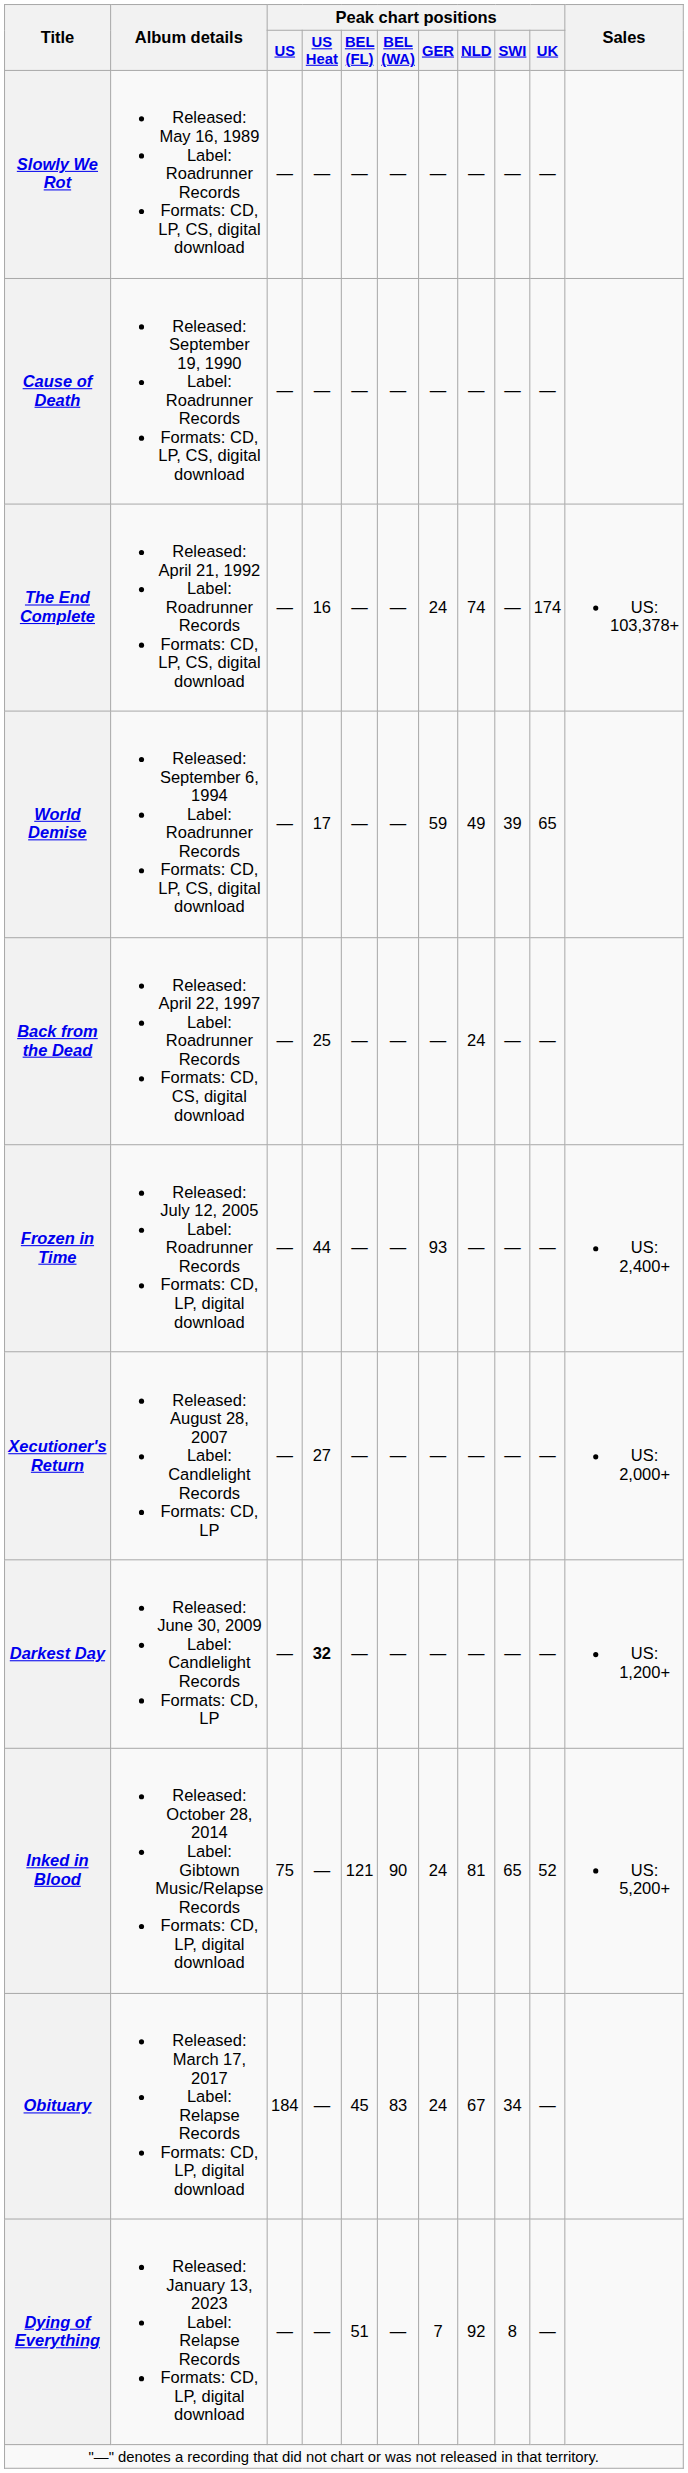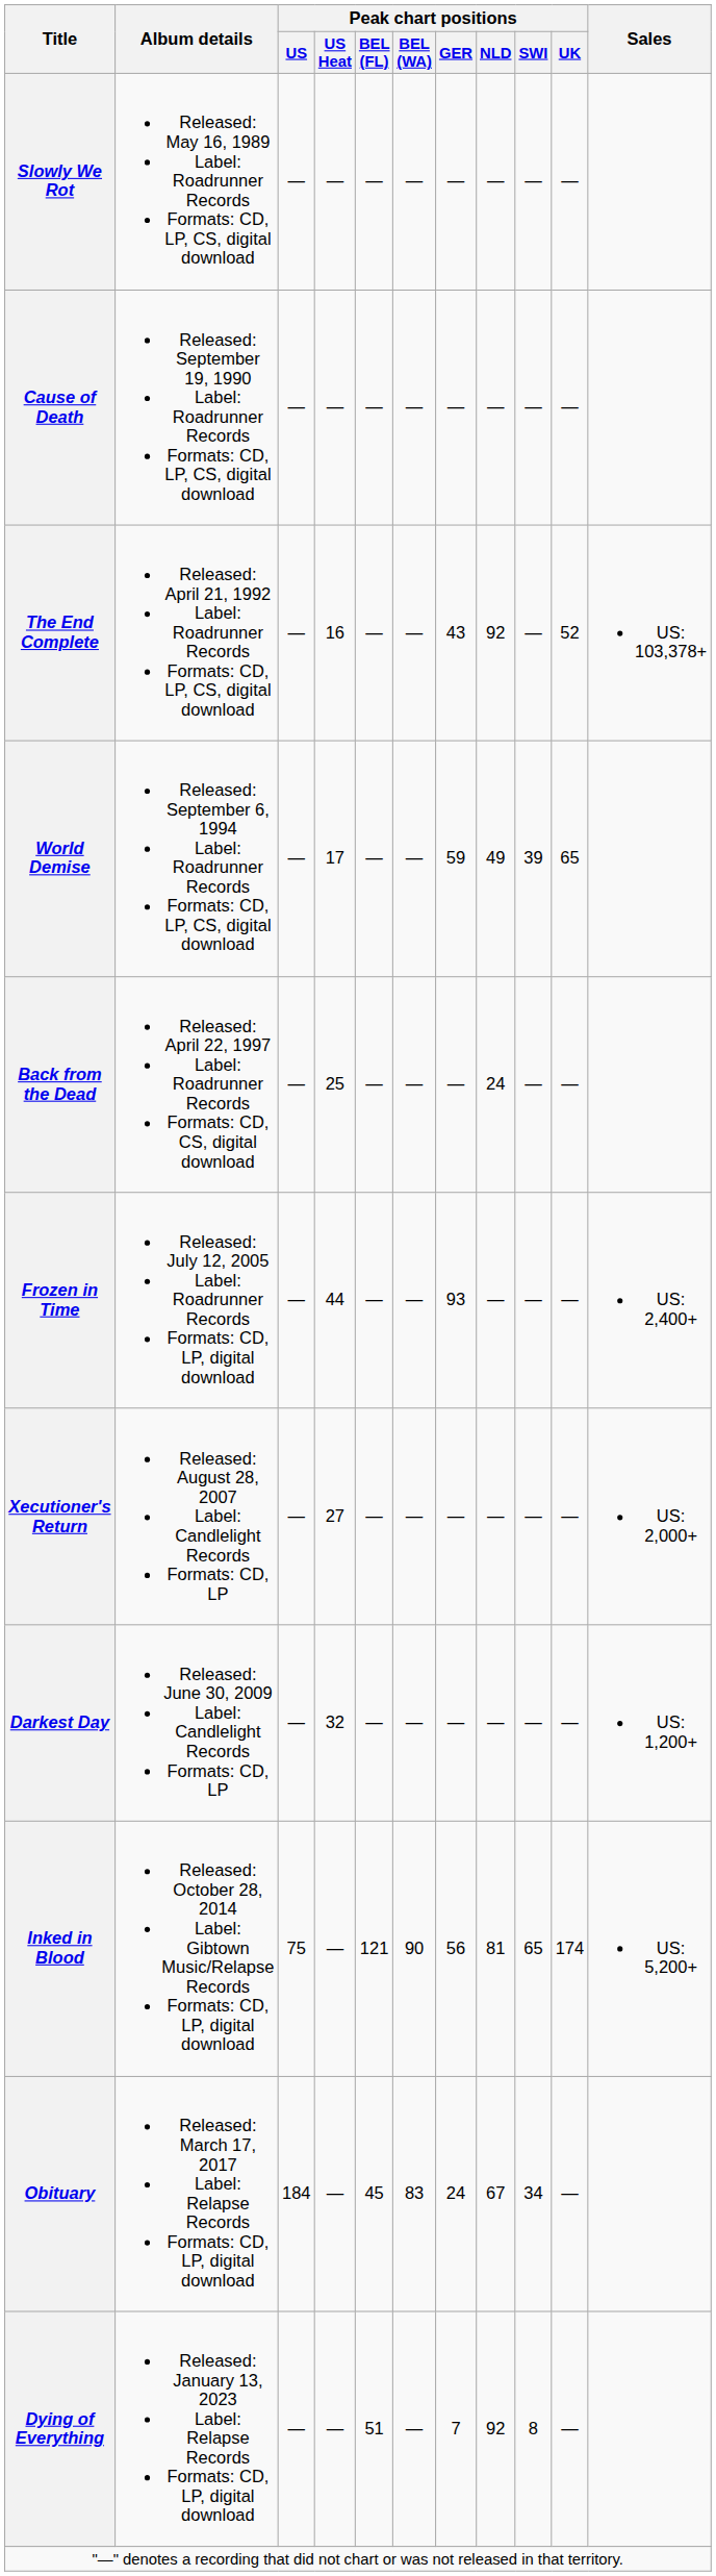The End Complete | Peak chart positions / GER: 24 -> 43
The End Complete | Peak chart positions / NLD: 74 -> 92
The End Complete | Peak chart positions / UK: 174 -> 52
Darkest Day | Peak chart positions / US Heat: bold -> normal
Inked in Blood | Peak chart positions / GER: 24 -> 56
Inked in Blood | Peak chart positions / UK: 52 -> 174
